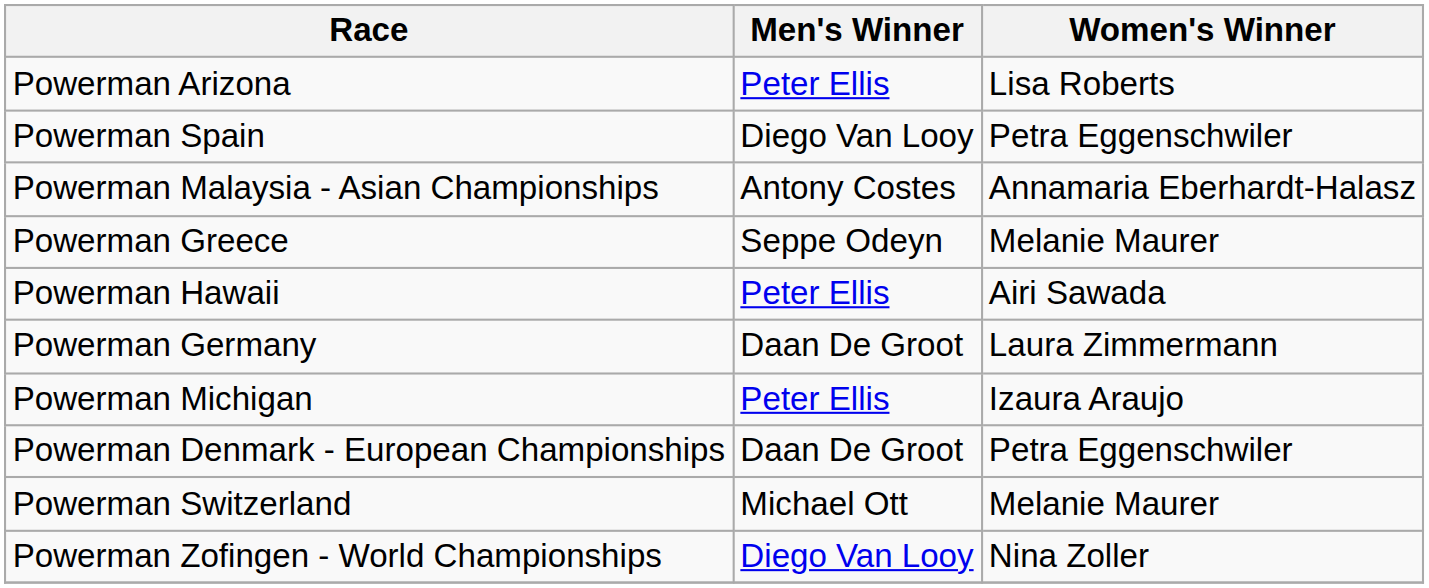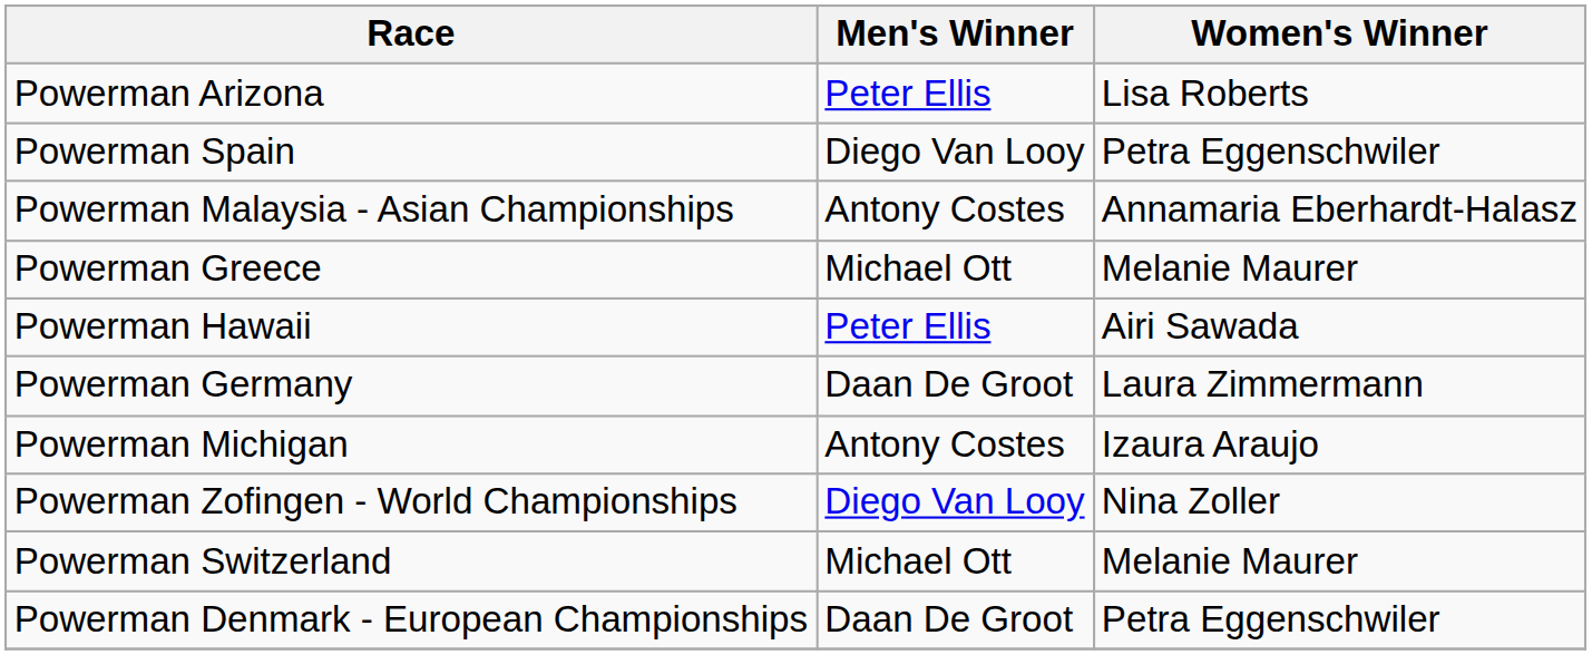Powerman Greece | Men's Winner: Seppe Odeyn -> Michael Ott
Powerman Michigan | Men's Winner: Peter Ellis -> Antony Costes
rows swapped: Powerman Denmark - European Championships <-> Powerman Zofingen - World Championships
